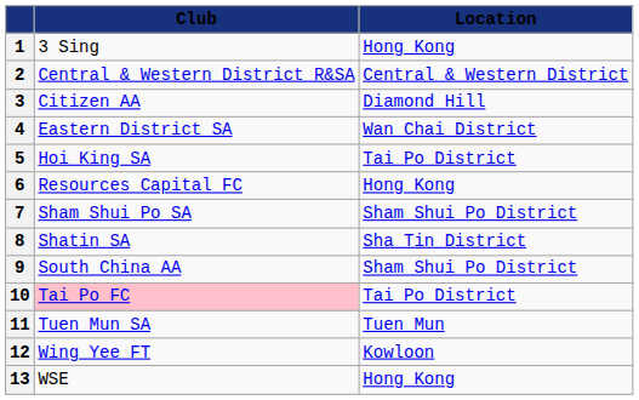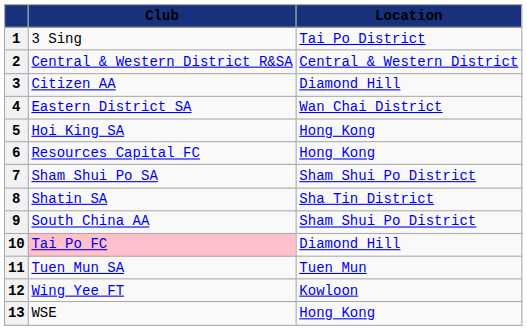1 | Location: Hong Kong -> Tai Po District
5 | Location: Tai Po District -> Hong Kong
10 | Location: Tai Po District -> Diamond Hill
